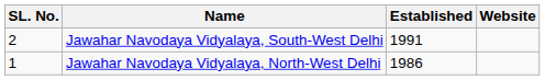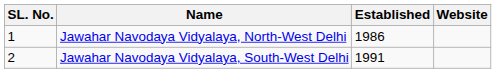rows swapped: Jawahar Navodaya Vidyalaya, North-West Delhi <-> Jawahar Navodaya Vidyalaya, South-West Delhi
